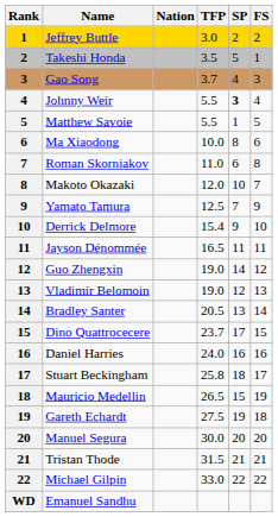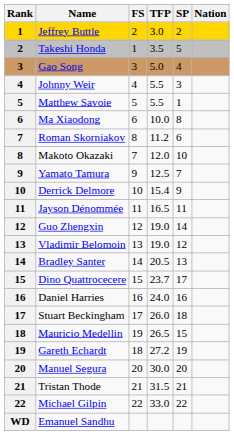columns swapped: Nation <-> FS
Gao Song | TFP: 3.7 -> 5.0
Johnny Weir | SP: bold -> normal
Roman Skorniakov | TFP: 11.0 -> 11.2
Stuart Beckingham | TFP: 25.8 -> 26.0
Gareth Echardt | TFP: 27.5 -> 27.2
